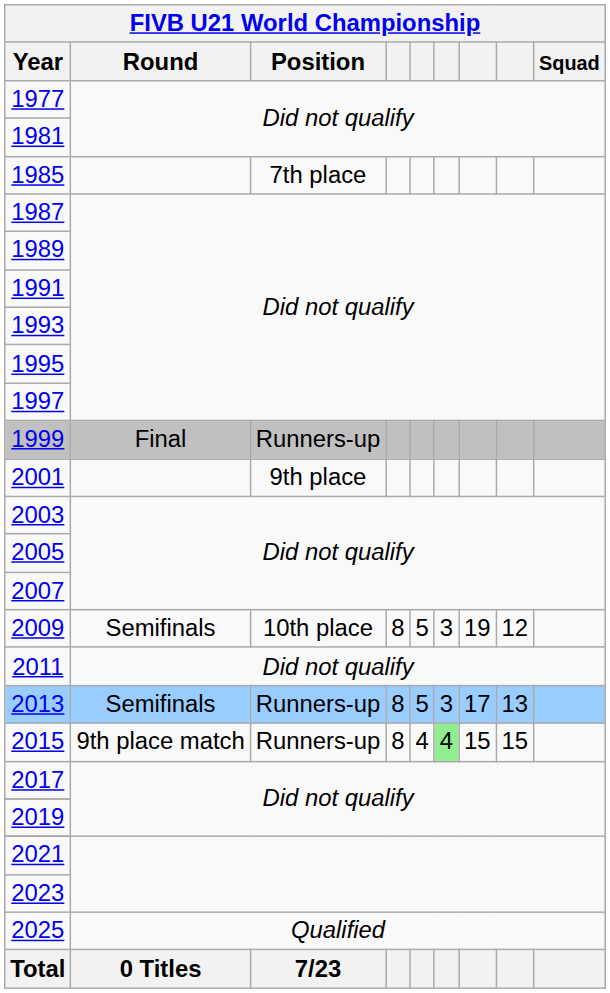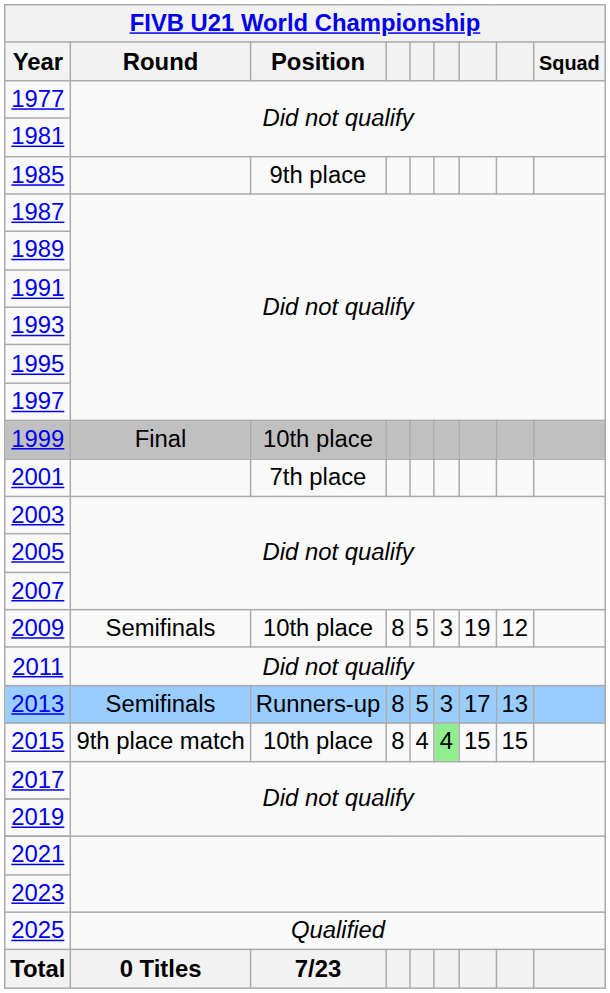1985 | FIVB U21 World Championship / Position: 7th place -> 9th place
1999 | FIVB U21 World Championship / Position: Runners-up -> 10th place
2001 | FIVB U21 World Championship / Position: 9th place -> 7th place
2015 | FIVB U21 World Championship / Position: Runners-up -> 10th place
